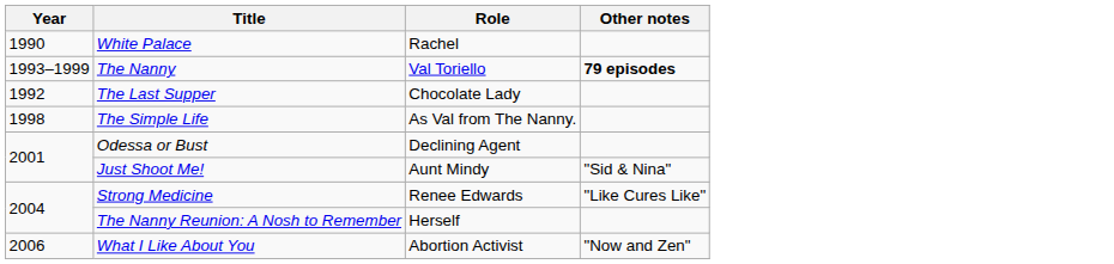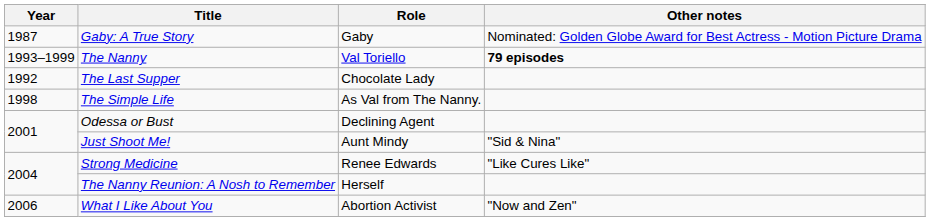+ row: 1987 | Gaby: A True Story | Gaby | Nominated: Golden Globe Award for Best Actress - Motion Picture Drama
- row: 1990 | White Palace | Rachel
